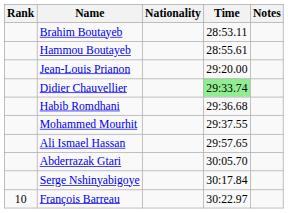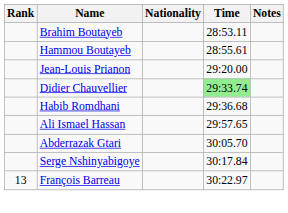- row: Mohammed Mourhit | 29:37.55
François Barreau | Rank: 10 -> 13
